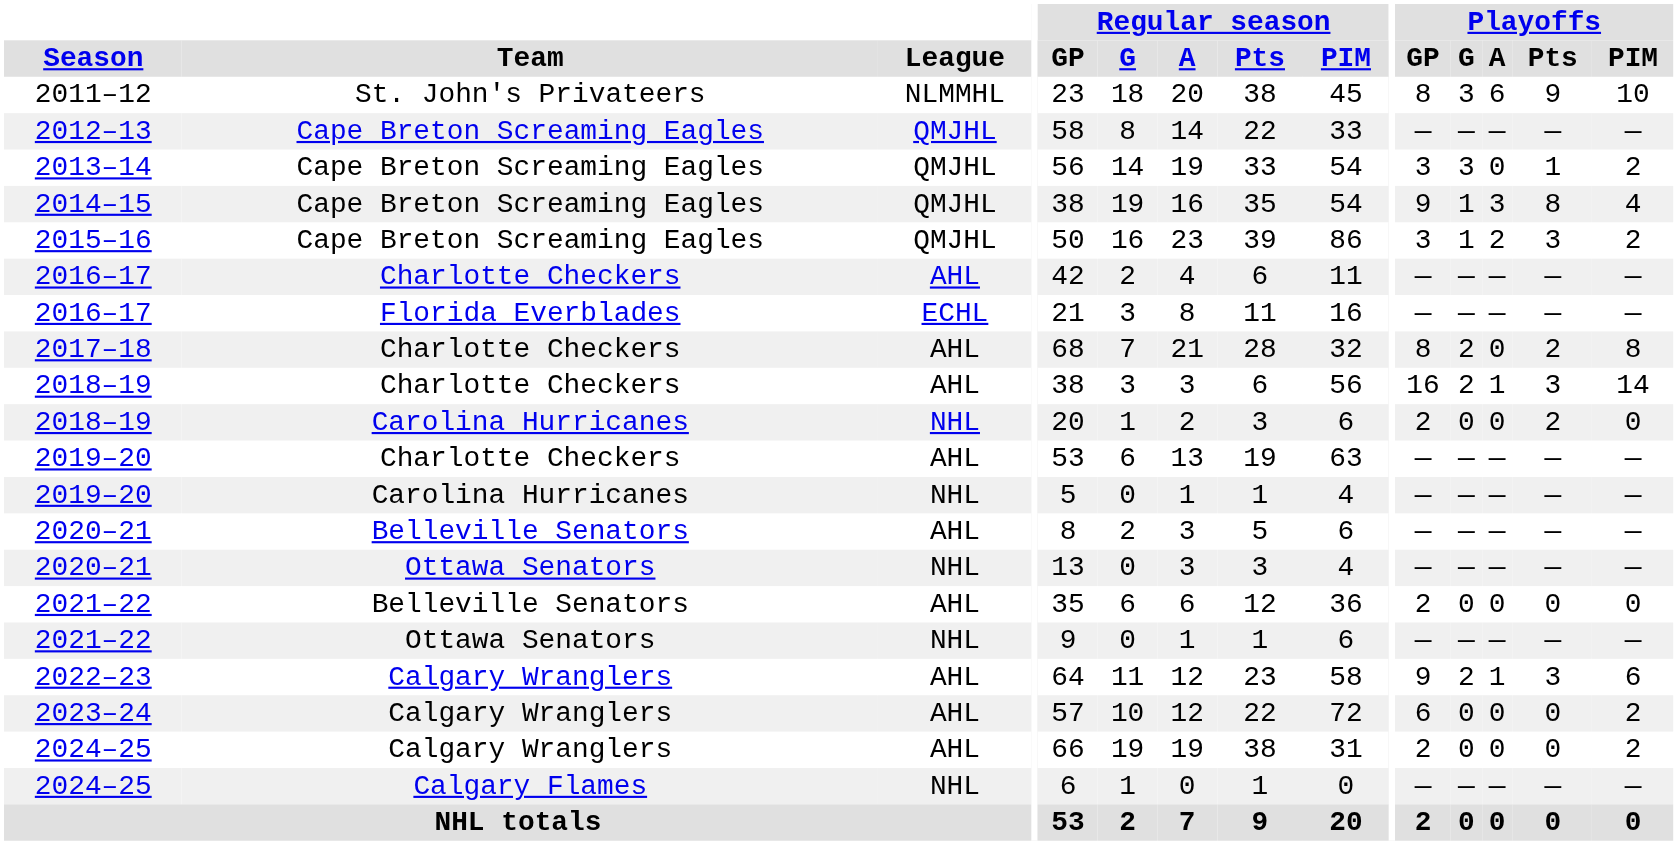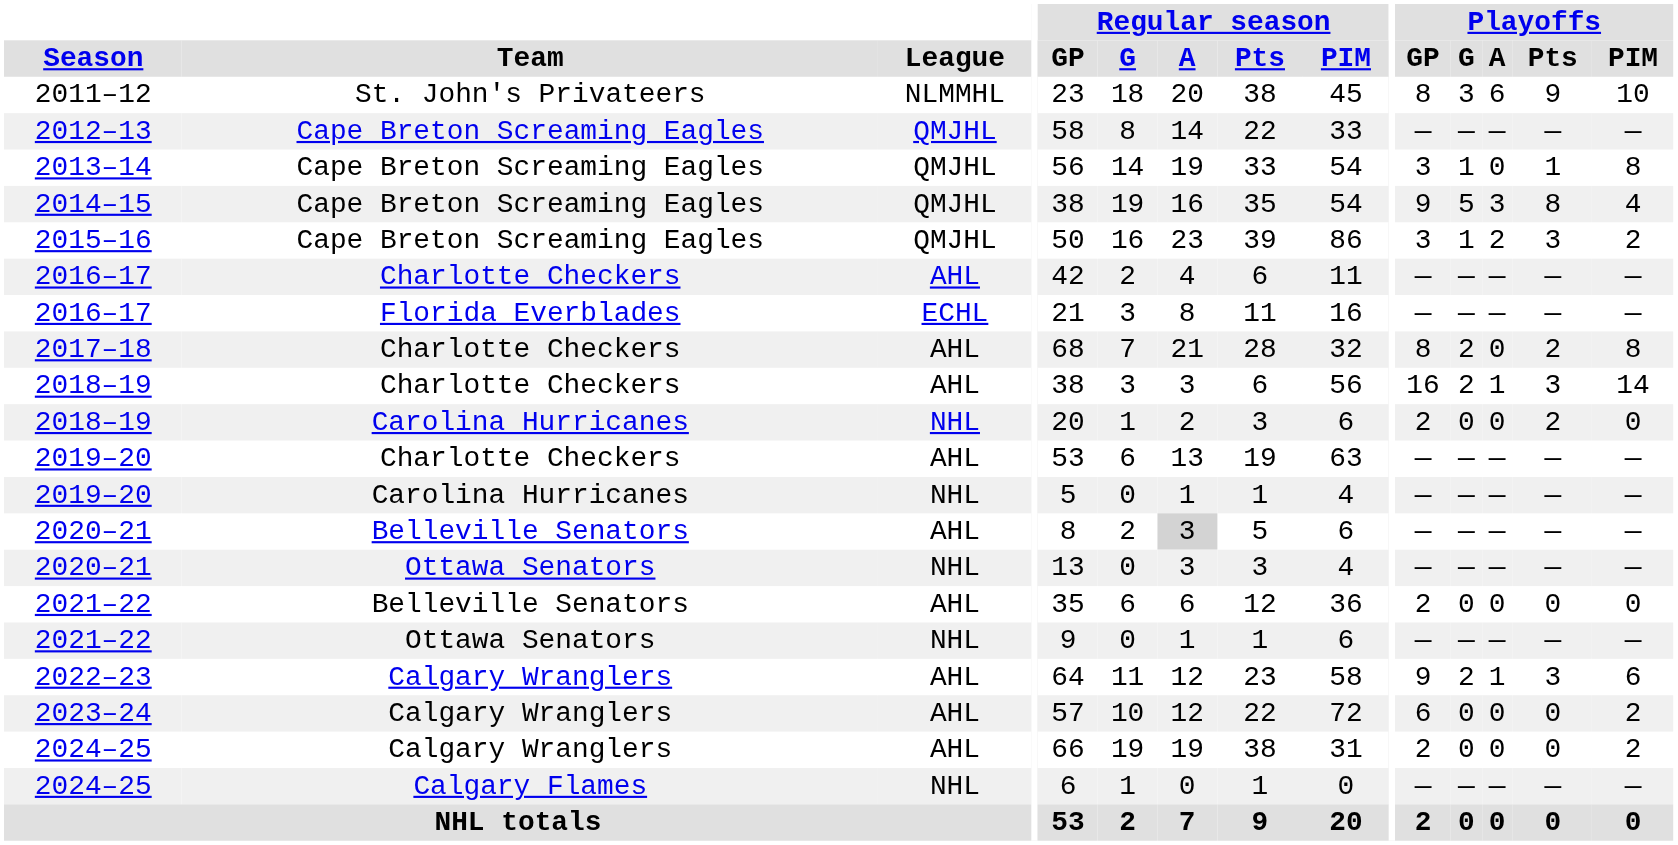2013–14 | Playoffs / G: 3 -> 1
2013–14 | Playoffs / PIM: 2 -> 8
2014–15 | Playoffs / G: 1 -> 5
2020–21 / Belleville Senators | Regular season / A: no background -> lightgrey background
